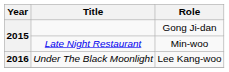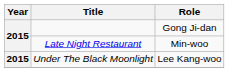Under The Black Moonlight | Year: 2016 -> 2015
